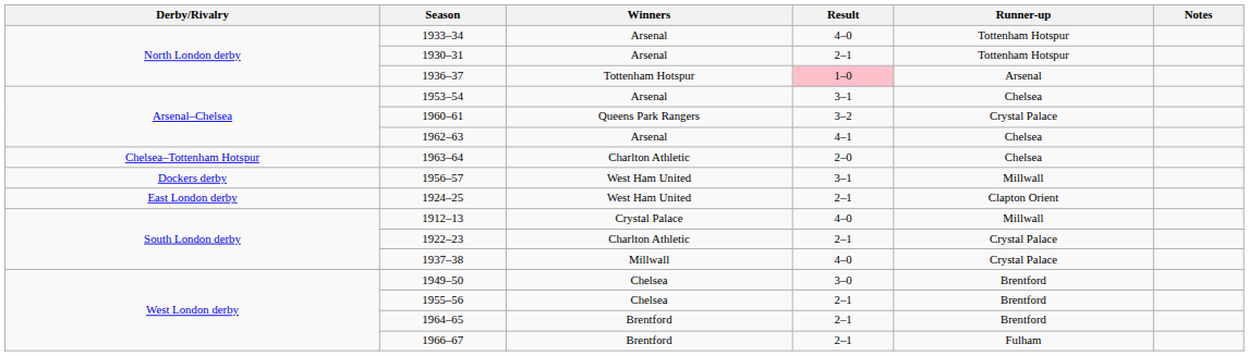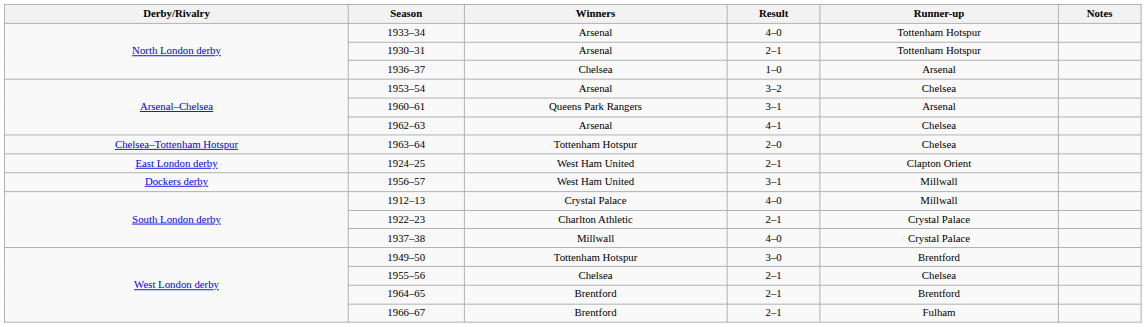1936–37 | Winners: Tottenham Hotspur -> Chelsea
1936–37 | Result: pink background -> no background
1953–54 | Result: 3–1 -> 3–2
1960–61 | Result: 3–2 -> 3–1
1960–61 | Runner-up: Crystal Palace -> Arsenal
1963–64 | Winners: Charlton Athletic -> Tottenham Hotspur
rows swapped: 1956–57 <-> 1924–25
1949–50 | Winners: Chelsea -> Tottenham Hotspur
1955–56 | Runner-up: Brentford -> Chelsea
